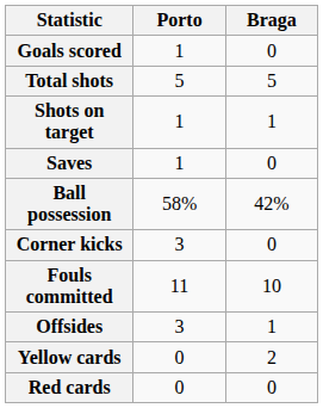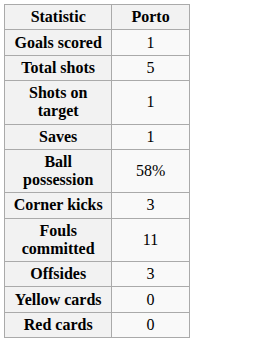- column: Braga | 0 | 5 | 1 | 0 | 42% | 0 | 10 | 1 | 2 | 0
